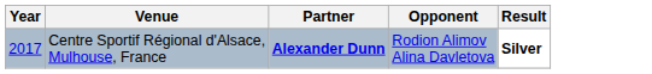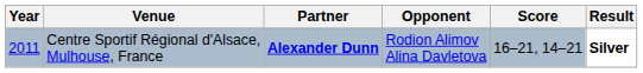+ column: Score | 16–21, 14–21
Centre Sportif Régional d'Alsace, Mulhouse, France | Year: 2017 -> 2011
